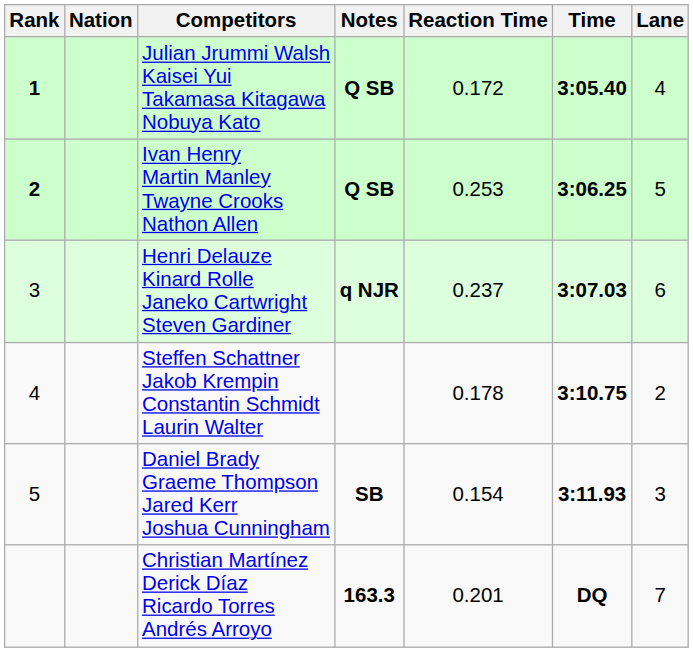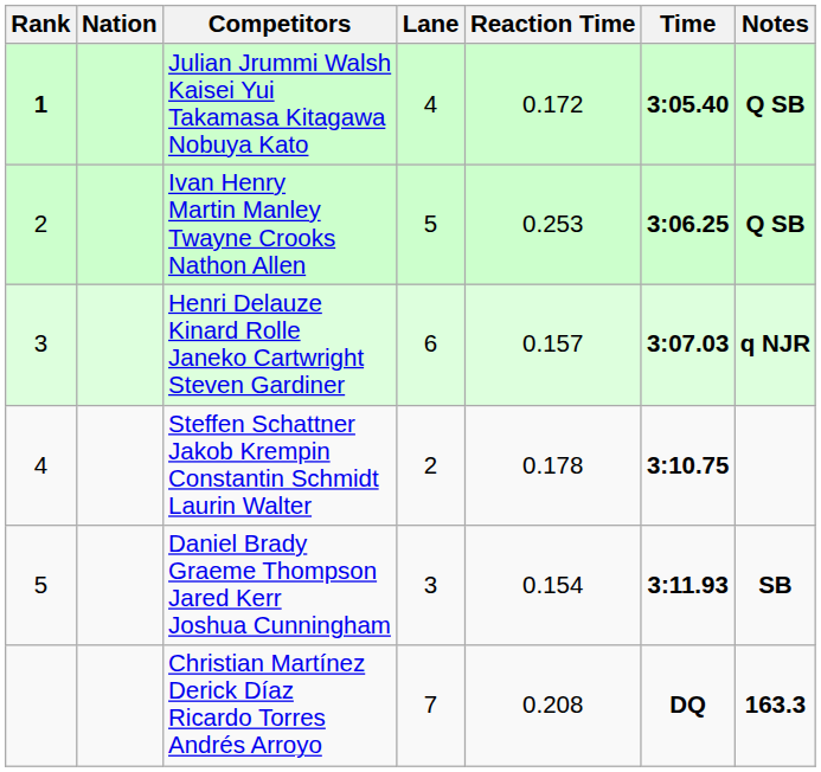columns swapped: Lane <-> Notes
Ivan Henry Martin Manley Twayne Crooks Nathon Allen | Rank: bold -> normal
Henri Delauze Kinard Rolle Janeko Cartwright Steven Gardiner | Reaction Time: 0.237 -> 0.157
Christian Martínez Derick Díaz Ricardo Torres Andrés Arroyo | Reaction Time: 0.201 -> 0.208
